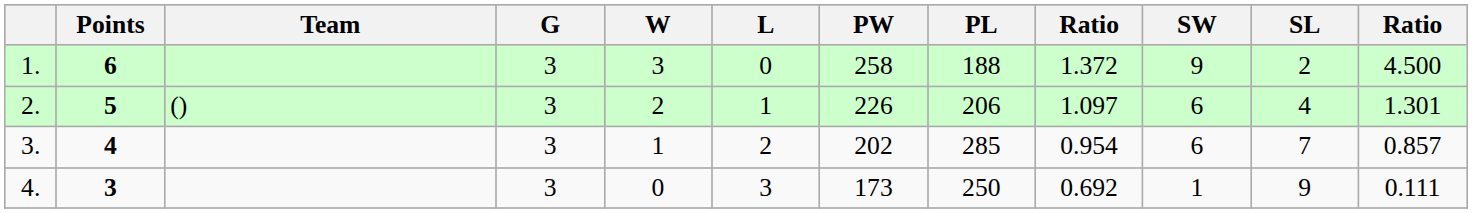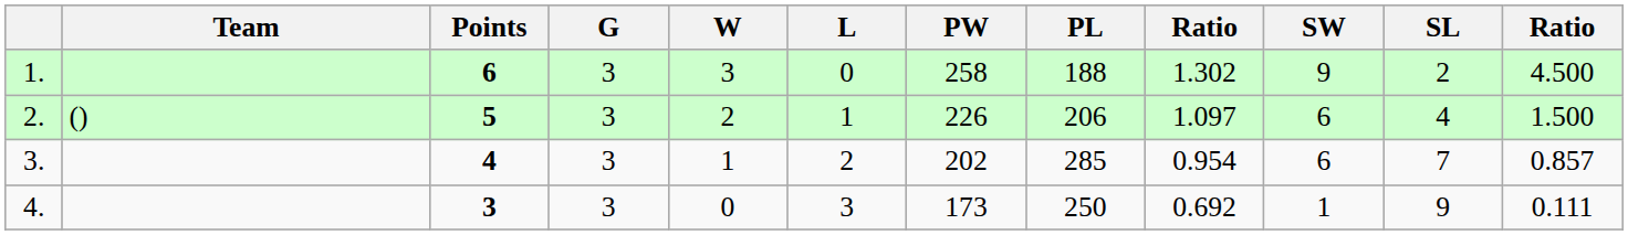columns swapped: Team <-> Points
1. | column 9: 1.372 -> 1.302
2. | column 12: 1.301 -> 1.500
